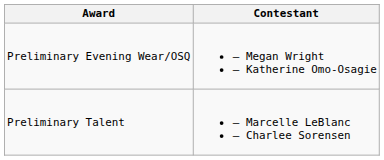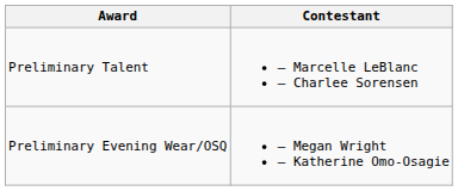rows swapped: Preliminary Evening Wear/OSQ <-> Preliminary Talent
